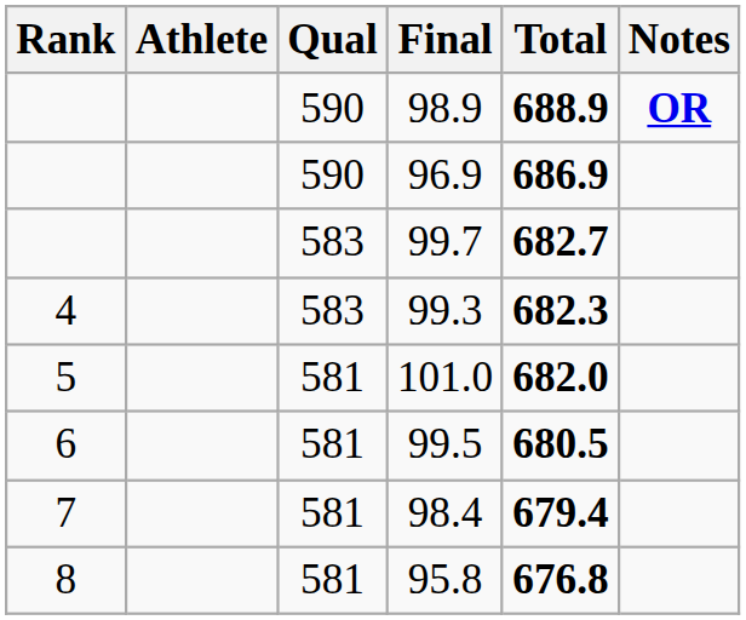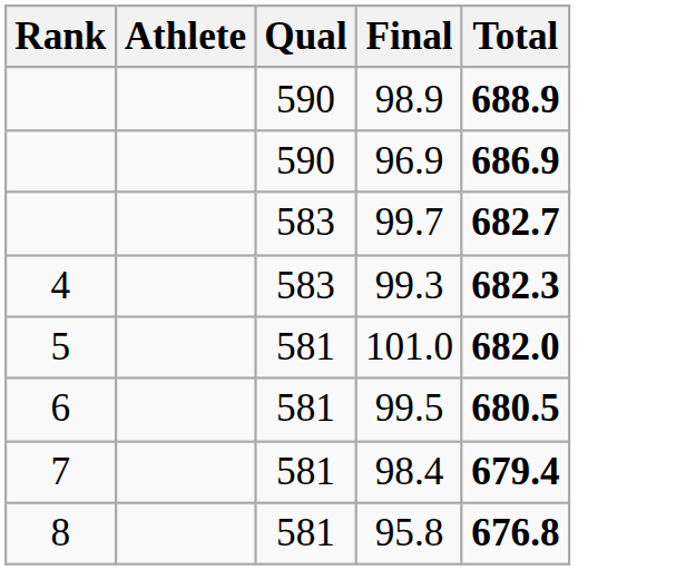- column: Notes | OR
